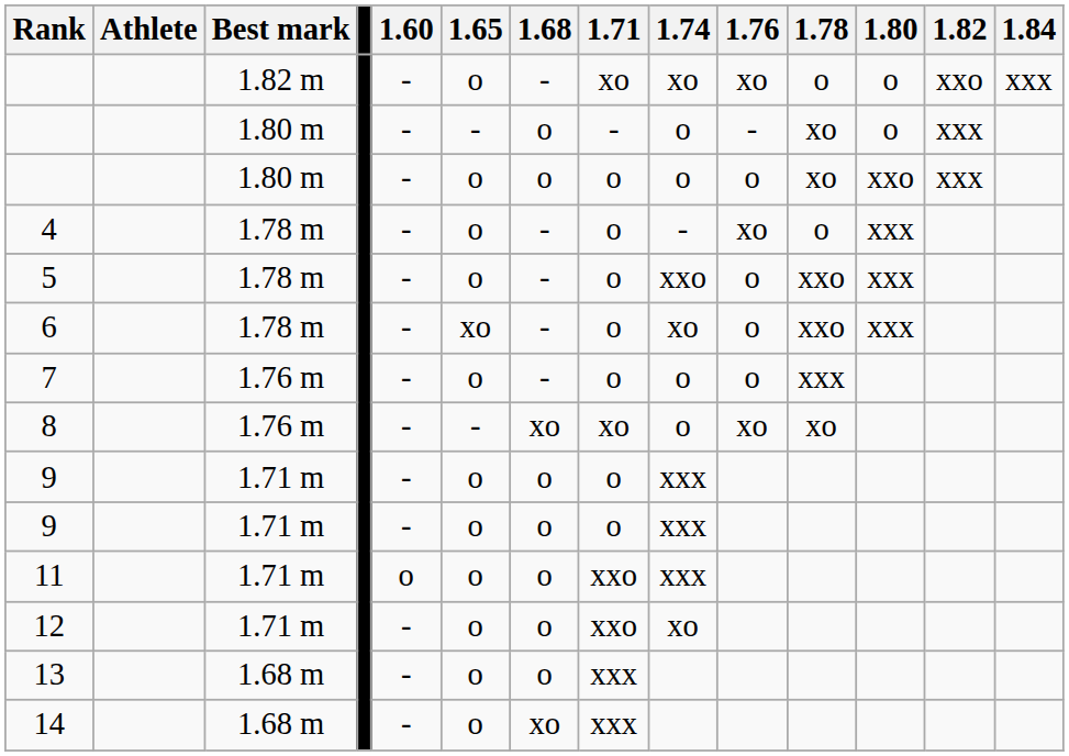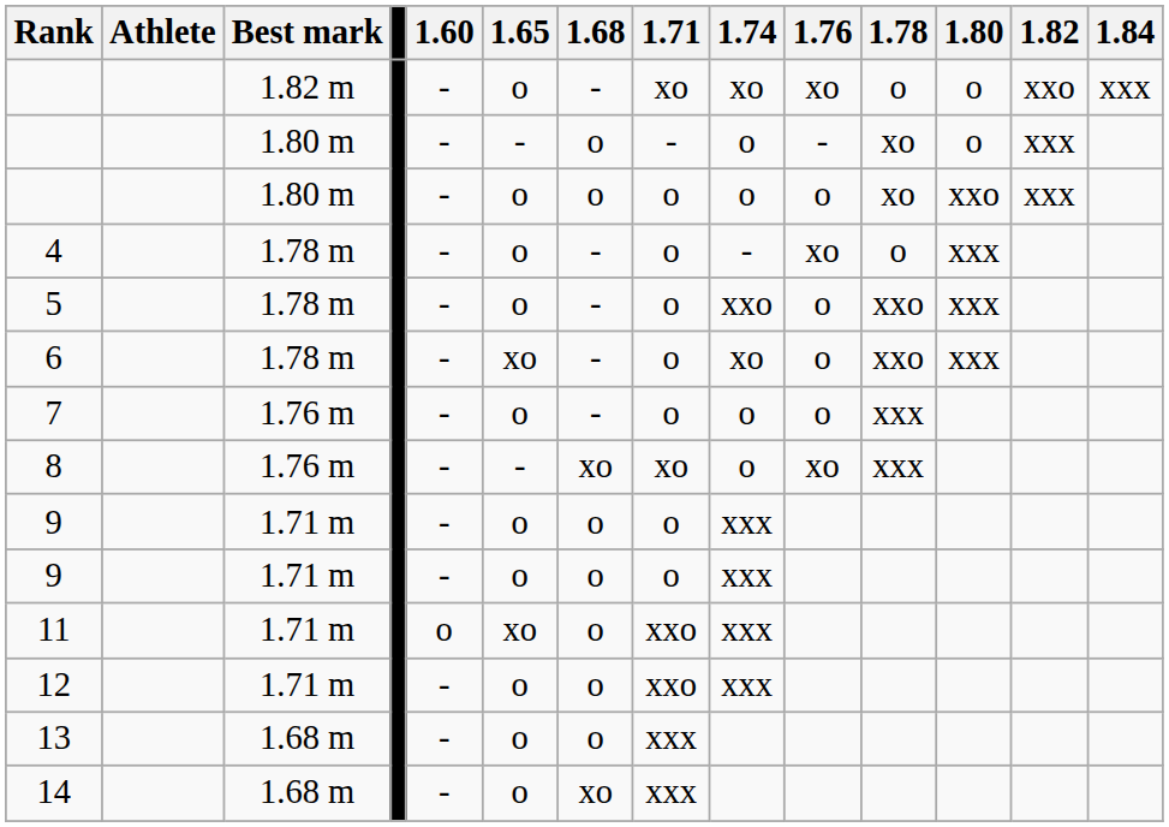8 | 1.78: xo -> xxx
11 | 1.65: o -> xo
12 | 1.74: xo -> xxx
